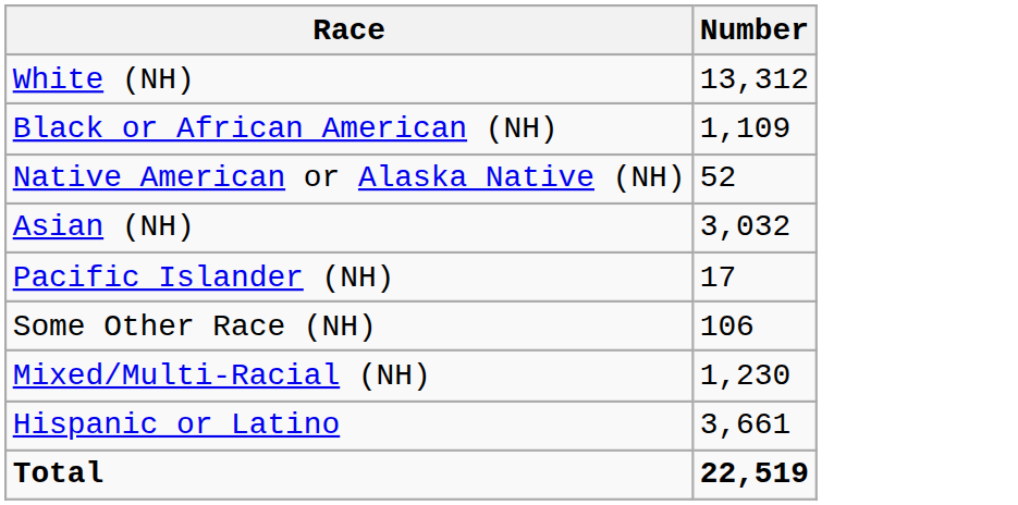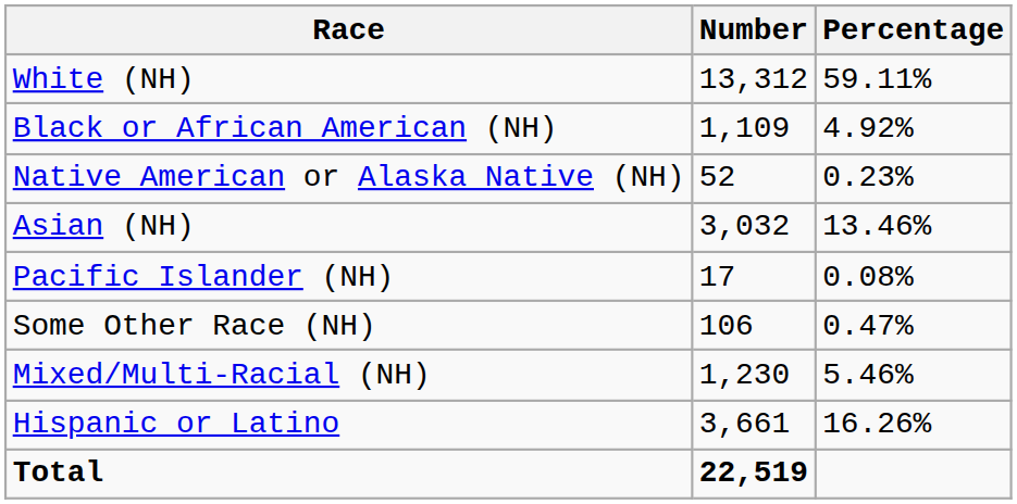+ column: Percentage | 59.11% | 4.92% | 0.23% | 13.46% | 0.08% | 0.47% | 5.46% | 16.26%
